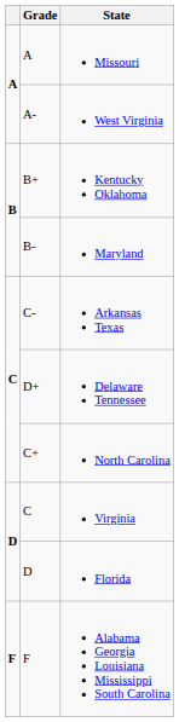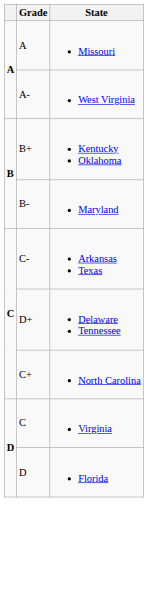- row: F | F | Alabama Georgia Louisiana Mississippi South Carolina
